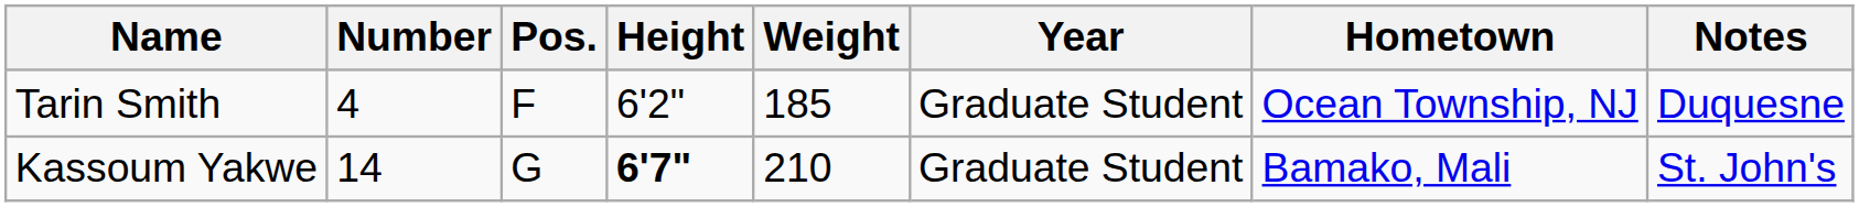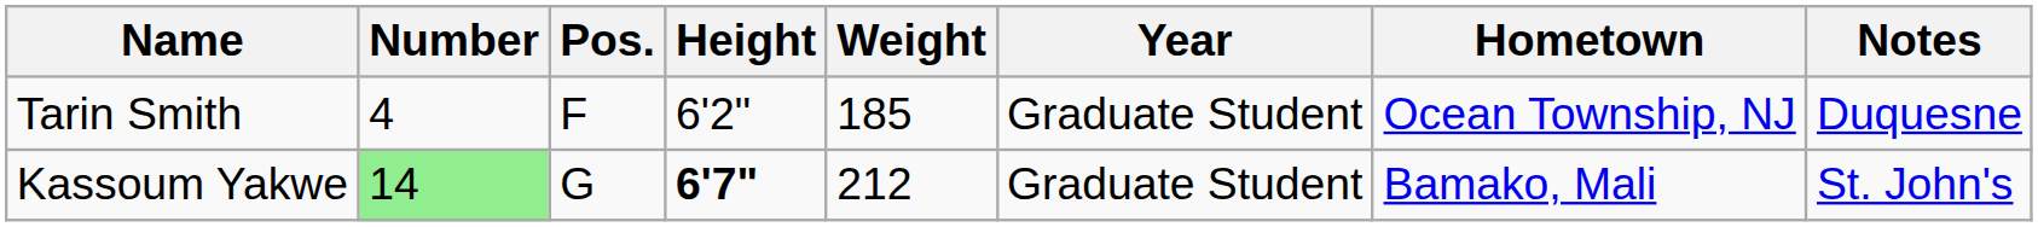Kassoum Yakwe | Number: no background -> lightgreen background
Kassoum Yakwe | Weight: 210 -> 212
